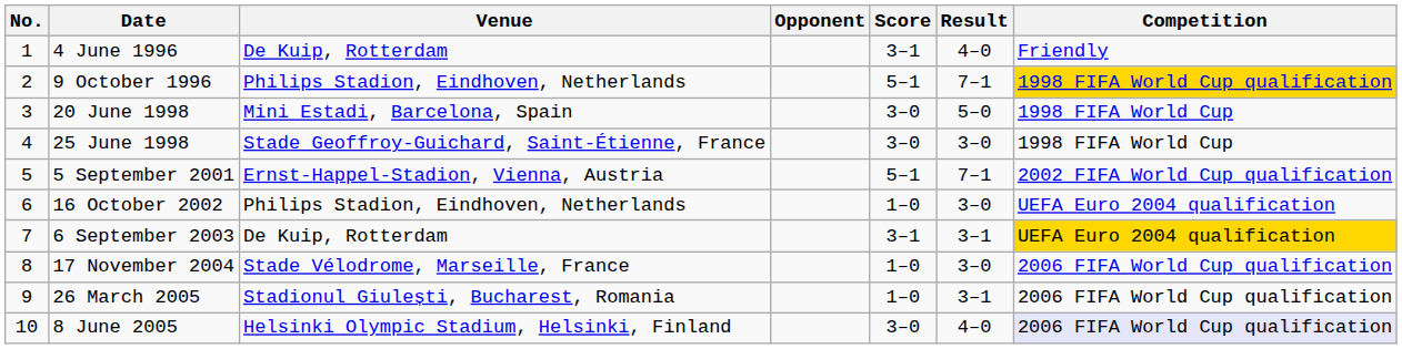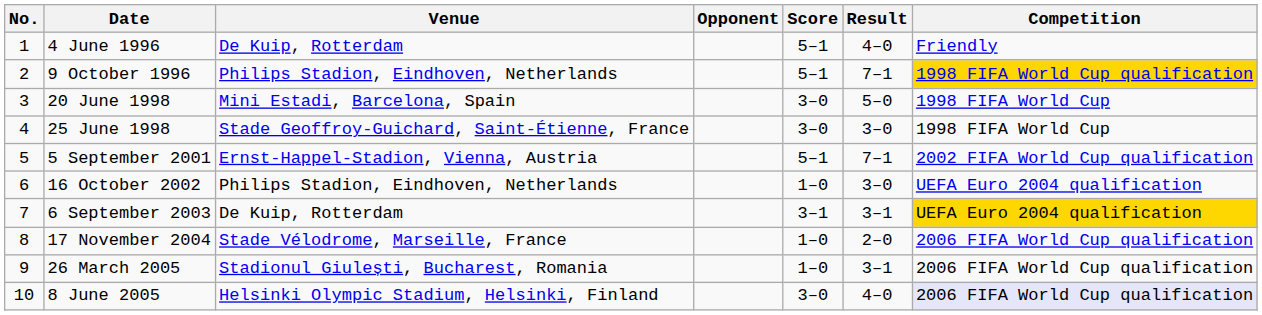4 June 1996 | Score: 3–1 -> 5–1
17 November 2004 | Result: 3–0 -> 2–0
